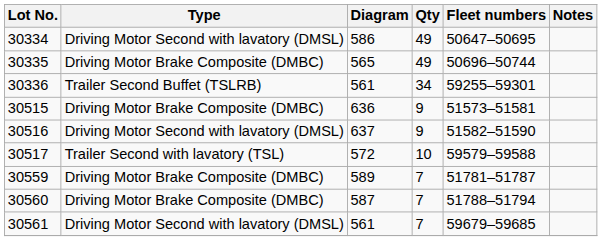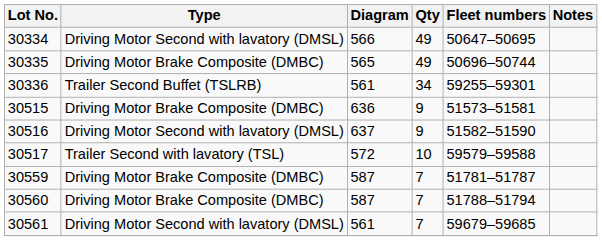30334 | Diagram: 586 -> 566
30559 | Diagram: 589 -> 587
